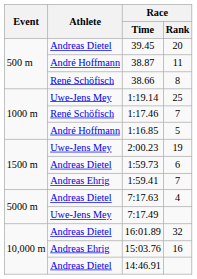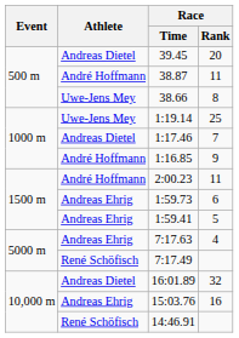38.66 | Athlete: René Schöfisch -> Uwe-Jens Mey
1:17.46 | Athlete: René Schöfisch -> Andreas Dietel
1:16.85 | Race / Rank: 5 -> 9
2:00.23 | Athlete: Uwe-Jens Mey -> André Hoffmann
2:00.23 | Race / Rank: 19 -> 11
1:59.73 | Athlete: Andreas Dietel -> Andreas Ehrig
1:59.41 | Race / Rank: 7 -> 5
7:17.63 | Athlete: Andreas Dietel -> Andreas Ehrig
7:17.49 | Athlete: Uwe-Jens Mey -> René Schöfisch
14:46.91 | Athlete: Andreas Dietel -> René Schöfisch
